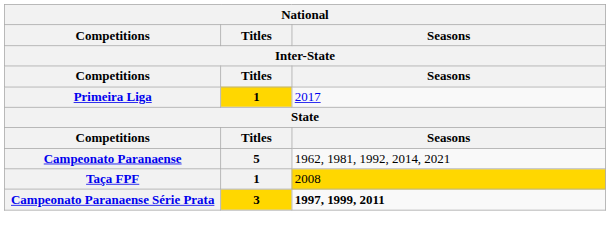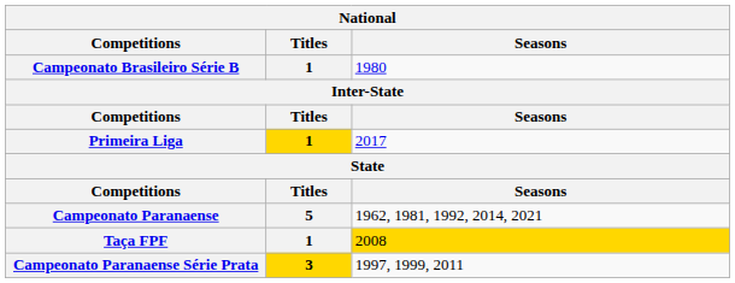+ row: Campeonato Brasileiro Série B | 1 | 1980
Campeonato Paranaense Série Prata | Seasons: bold -> normal
